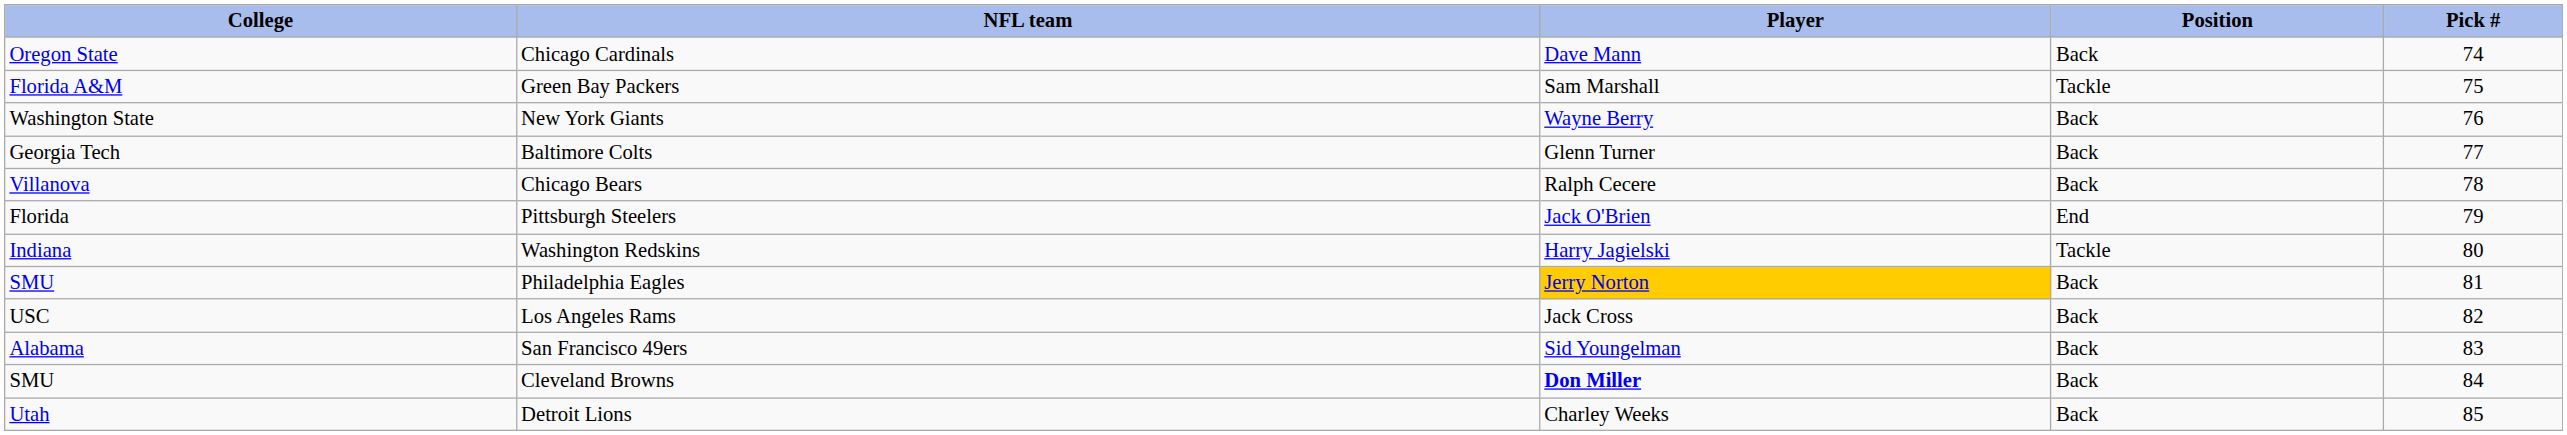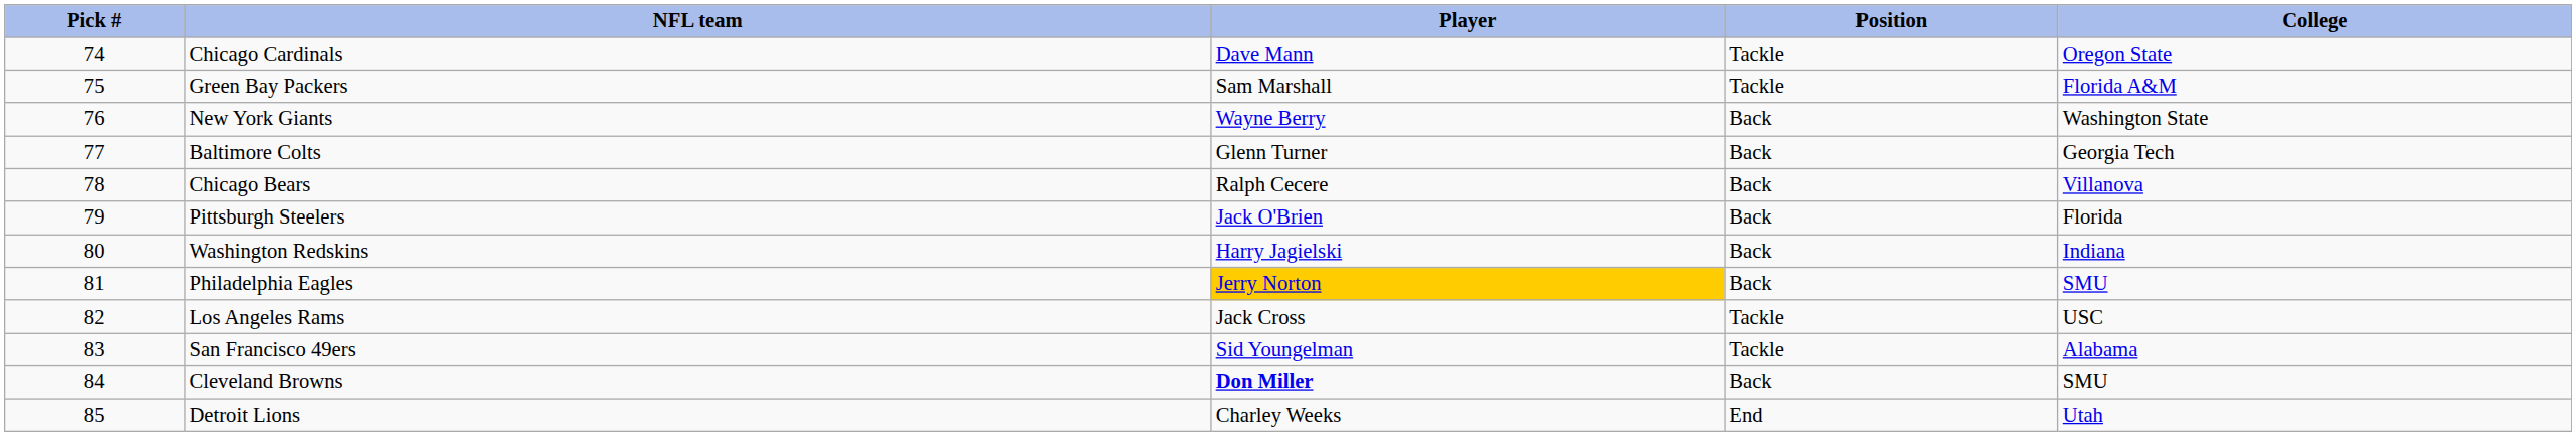columns swapped: Pick # <-> College
Chicago Cardinals | Position: Back -> Tackle
Pittsburgh Steelers | Position: End -> Back
Washington Redskins | Position: Tackle -> Back
Los Angeles Rams | Position: Back -> Tackle
San Francisco 49ers | Position: Back -> Tackle
Detroit Lions | Position: Back -> End
